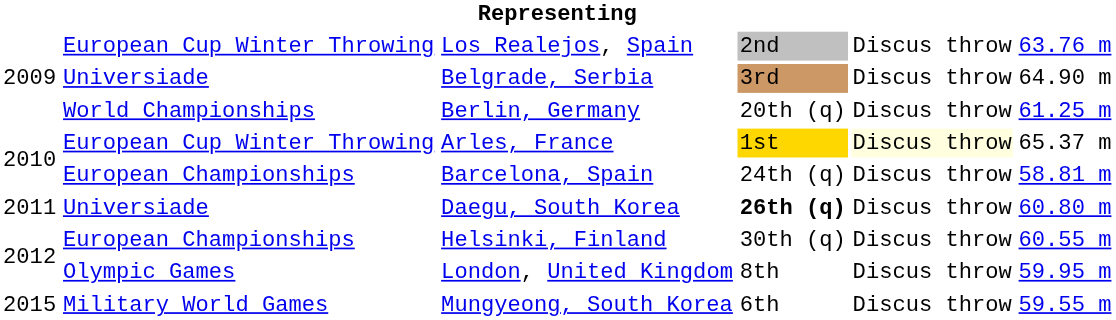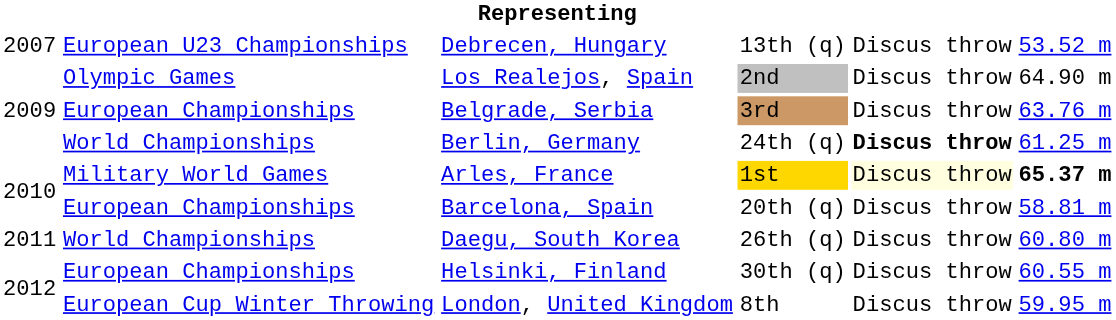+ row: 2007 | European U23 Championships | Debrecen, Hungary | 13th (q) | Discus throw | 53.52 m
Los Realejos, Spain | column 2: European Cup Winter Throwing -> Olympic Games
Los Realejos, Spain | column 6: 63.76 m -> 64.90 m
Belgrade, Serbia | column 2: Universiade -> European Championships
Belgrade, Serbia | column 6: 64.90 m -> 63.76 m
Berlin, Germany | column 4: 20th (q) -> 24th (q)
Berlin, Germany | column 5: normal -> bold
Arles, France | column 2: European Cup Winter Throwing -> Military World Games
Arles, France | column 6: normal -> bold
Barcelona, Spain | column 4: 24th (q) -> 20th (q)
Daegu, South Korea | column 2: Universiade -> World Championships
Daegu, South Korea | column 4: bold -> normal
London, United Kingdom | column 2: Olympic Games -> European Cup Winter Throwing
- row: 2015 | Military World Games | Mungyeong, South Korea | 6th | Discus throw | 59.55 m
